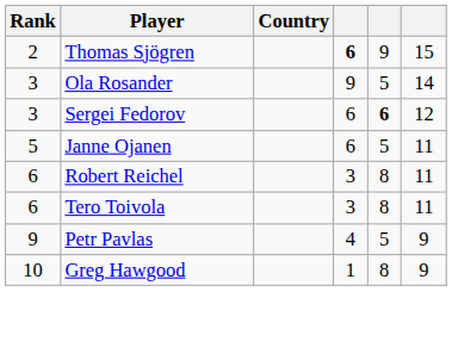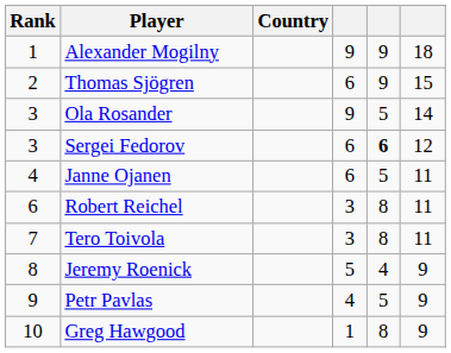+ row: 1 | Alexander Mogilny | 9 | 9 | 18
Thomas Sjögren | column 4: bold -> normal
Janne Ojanen | Rank: 5 -> 4
Tero Toivola | Rank: 6 -> 7
+ row: 8 | Jeremy Roenick | 5 | 4 | 9
